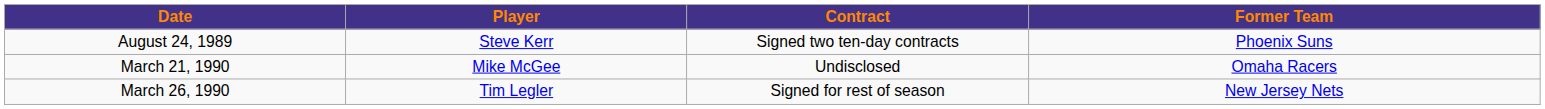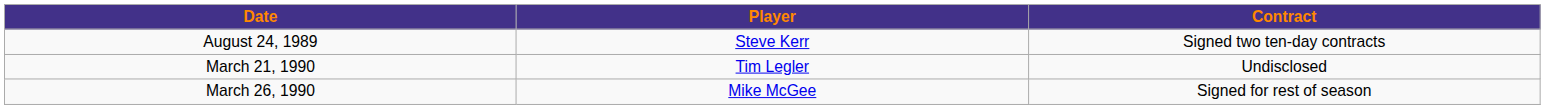- column: Former Team | Phoenix Suns | Omaha Racers | New Jersey Nets
March 21, 1990 | Player: Mike McGee -> Tim Legler
March 26, 1990 | Player: Tim Legler -> Mike McGee
